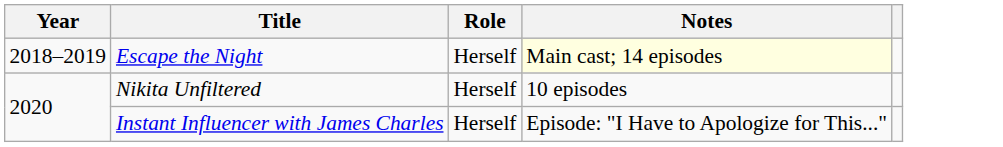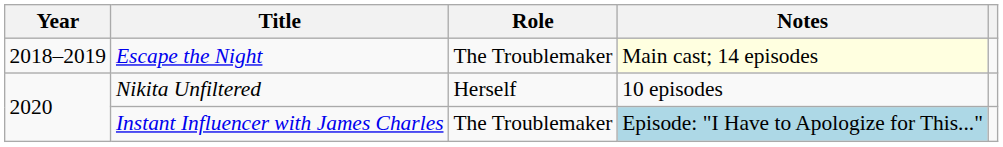Escape the Night | Role: Herself -> The Troublemaker
Instant Influencer with James Charles | Role: Herself -> The Troublemaker
Instant Influencer with James Charles | Notes: no background -> lightblue background
